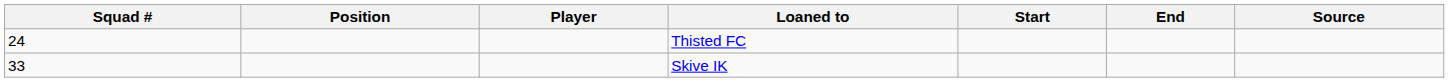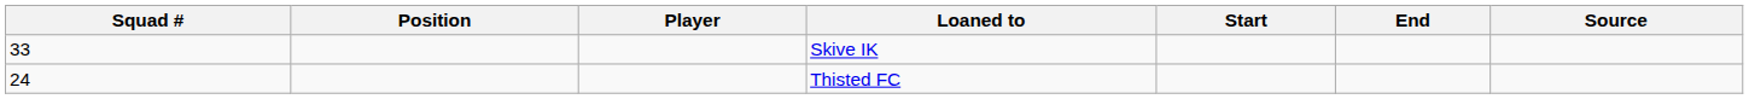rows swapped: Thisted FC <-> Skive IK
